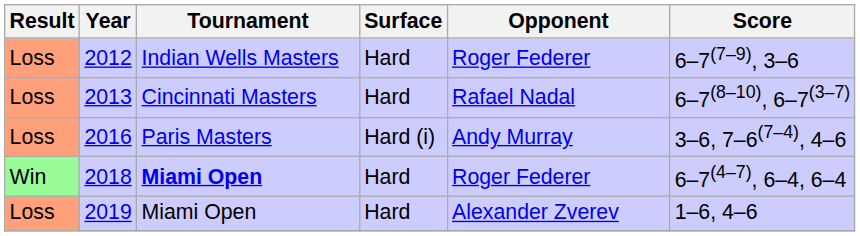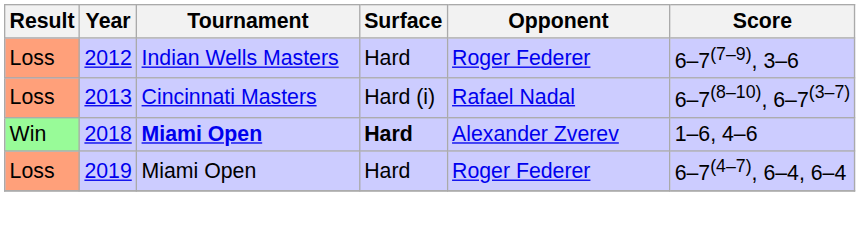2013 | Surface: Hard -> Hard (i)
- row: Loss | 2016 | Paris Masters | Hard (i) | Andy Murray | 3–6, 7–6(7–4), 4–6
2018 | Surface: normal -> bold
2018 | Opponent: Roger Federer -> Alexander Zverev
2018 | Score: 6–7(4–7), 6–4, 6–4 -> 1–6, 4–6
2019 | Opponent: Alexander Zverev -> Roger Federer
2019 | Score: 1–6, 4–6 -> 6–7(4–7), 6–4, 6–4
